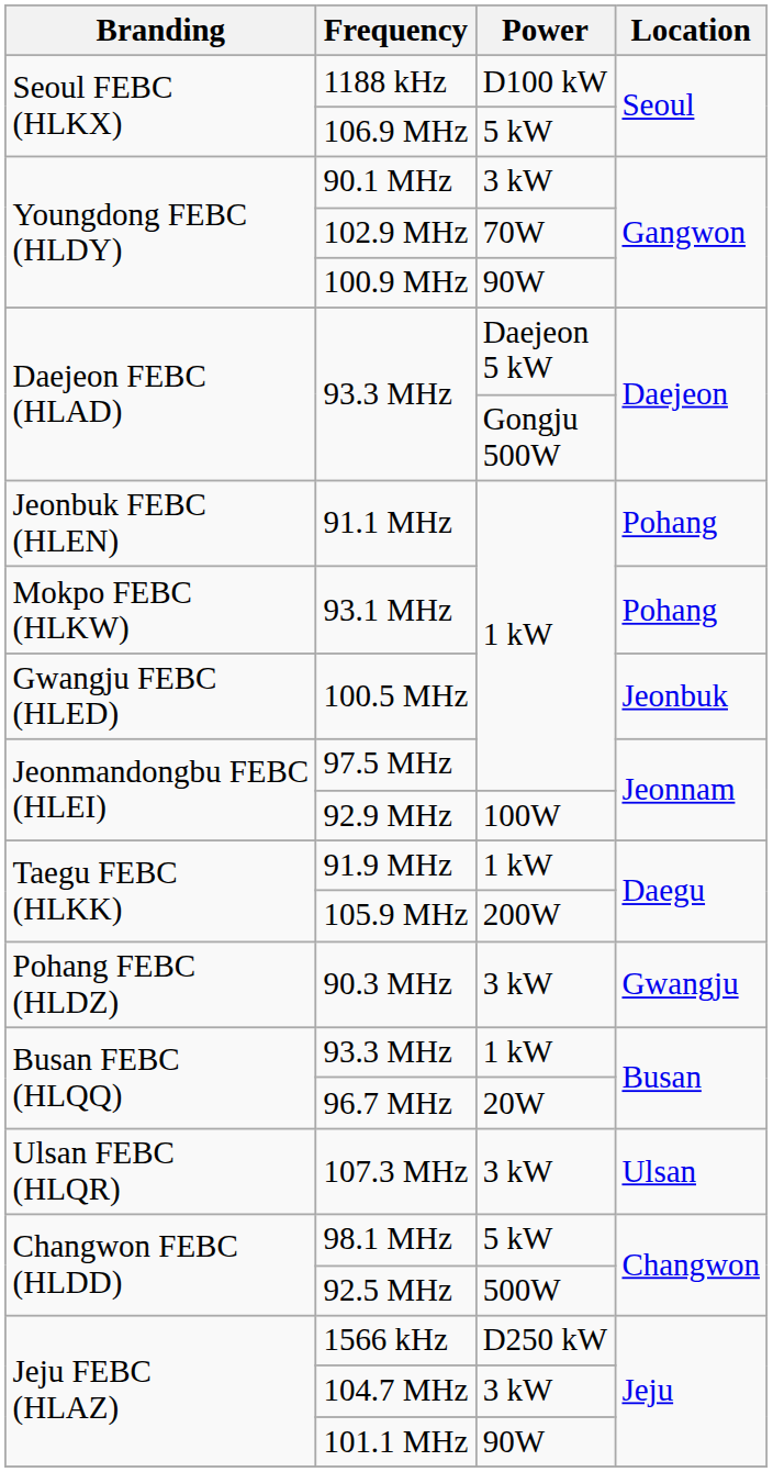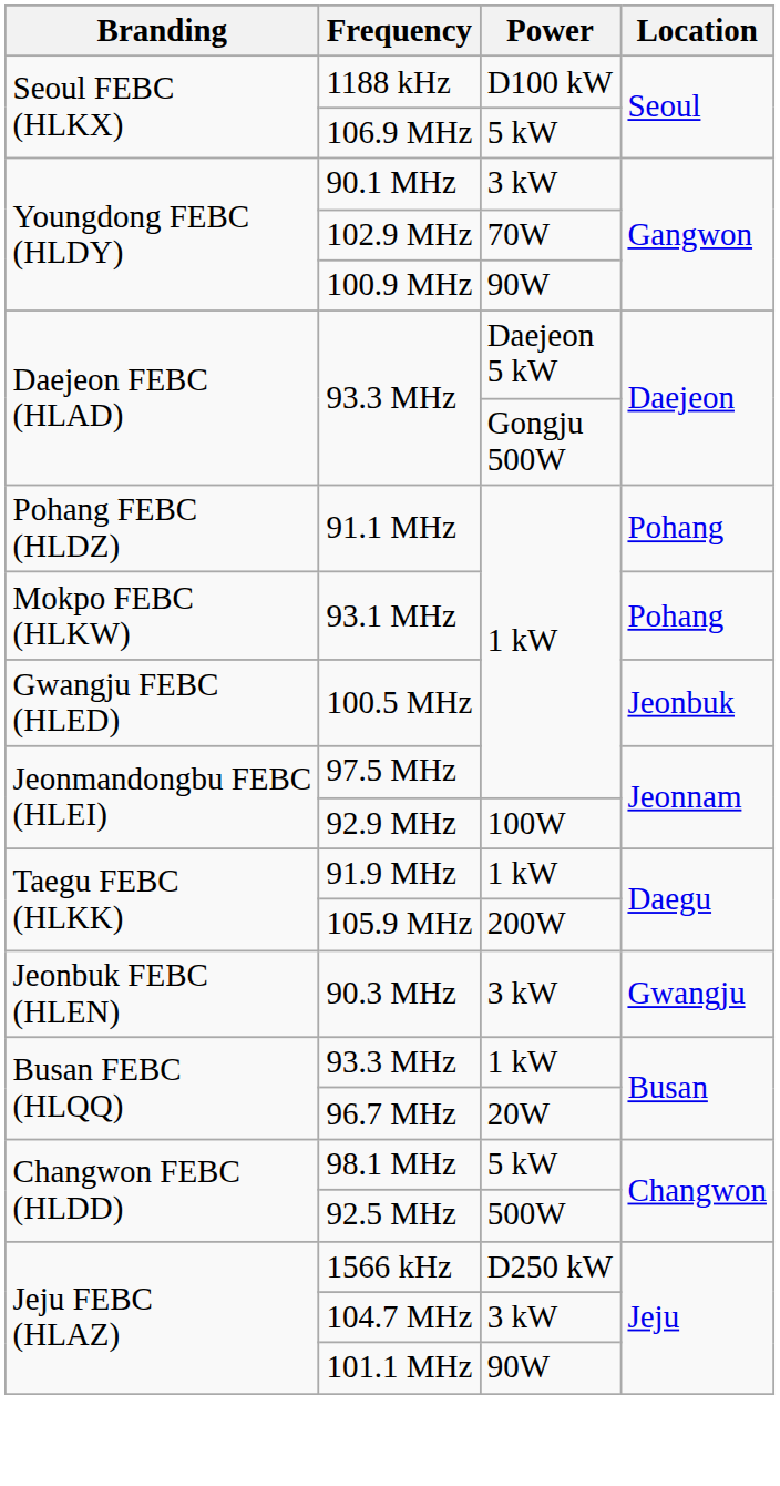91.1 MHz | Branding: Jeonbuk FEBC (HLEN) -> Pohang FEBC (HLDZ)
90.3 MHz | Branding: Pohang FEBC (HLDZ) -> Jeonbuk FEBC (HLEN)
- row: Ulsan FEBC (HLQR) | 107.3 MHz | 3 kW | Ulsan
